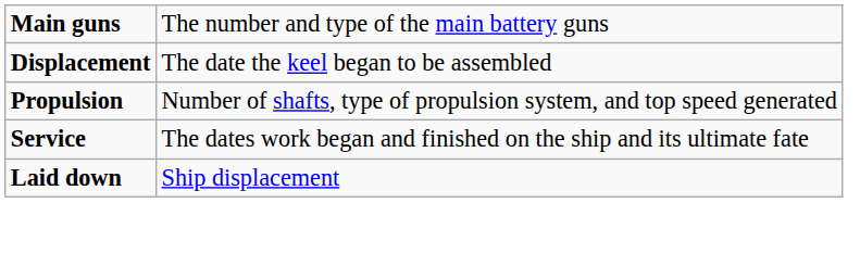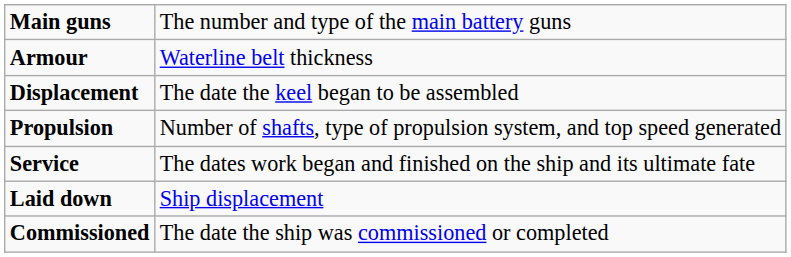+ row: Armour | Waterline belt thickness
+ row: Commissioned | The date the ship was commissioned or completed
